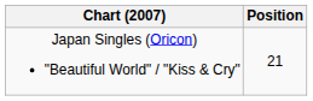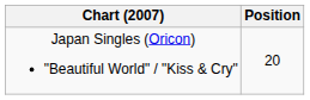Japan Singles (Oricon) "Beautiful World" / "Kiss & Cry" | Position: 21 -> 20
